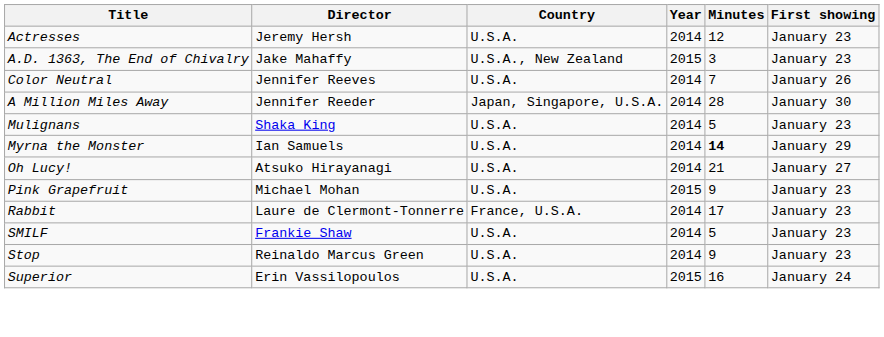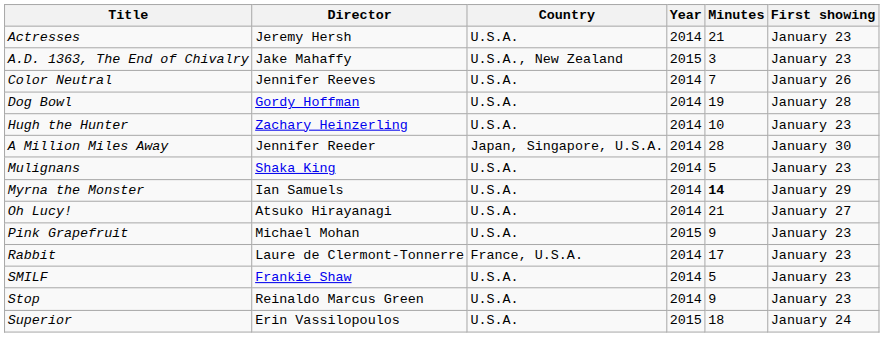Actresses | Minutes: 12 -> 21
+ row: Dog Bowl | Gordy Hoffman | U.S.A. | 2014 | 19 | January 28
+ row: Hugh the Hunter | Zachary Heinzerling | U.S.A. | 2014 | 10 | January 23
Superior | Minutes: 16 -> 18
